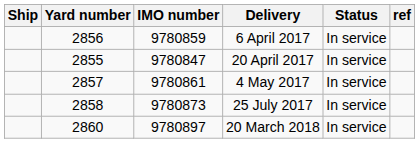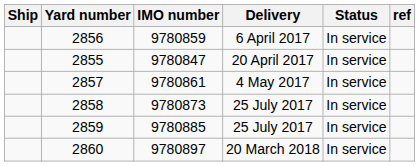+ row: 2859 | 9780885 | 25 July 2017 | In service
